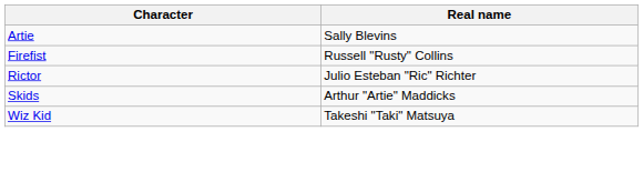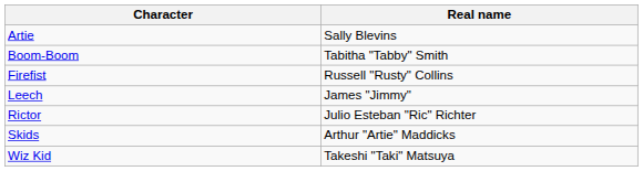+ row: Boom-Boom | Tabitha "Tabby" Smith
+ row: Leech | James "Jimmy"
